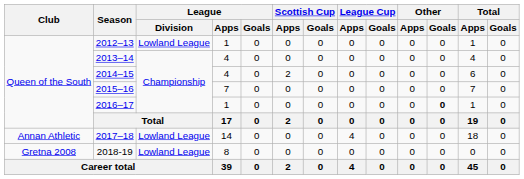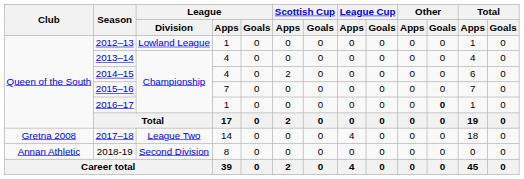2017–18 | Club: Annan Athletic -> Gretna 2008
2017–18 | League / Division: Lowland League -> League Two
2018-19 | Club: Gretna 2008 -> Annan Athletic
2018-19 | League / Division: Lowland League -> Second Division
